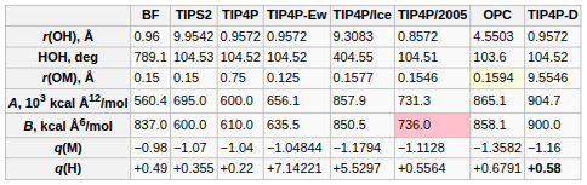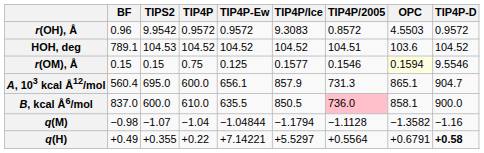HOH, deg | TIP4P/Ice: 404.55 -> 104.52
